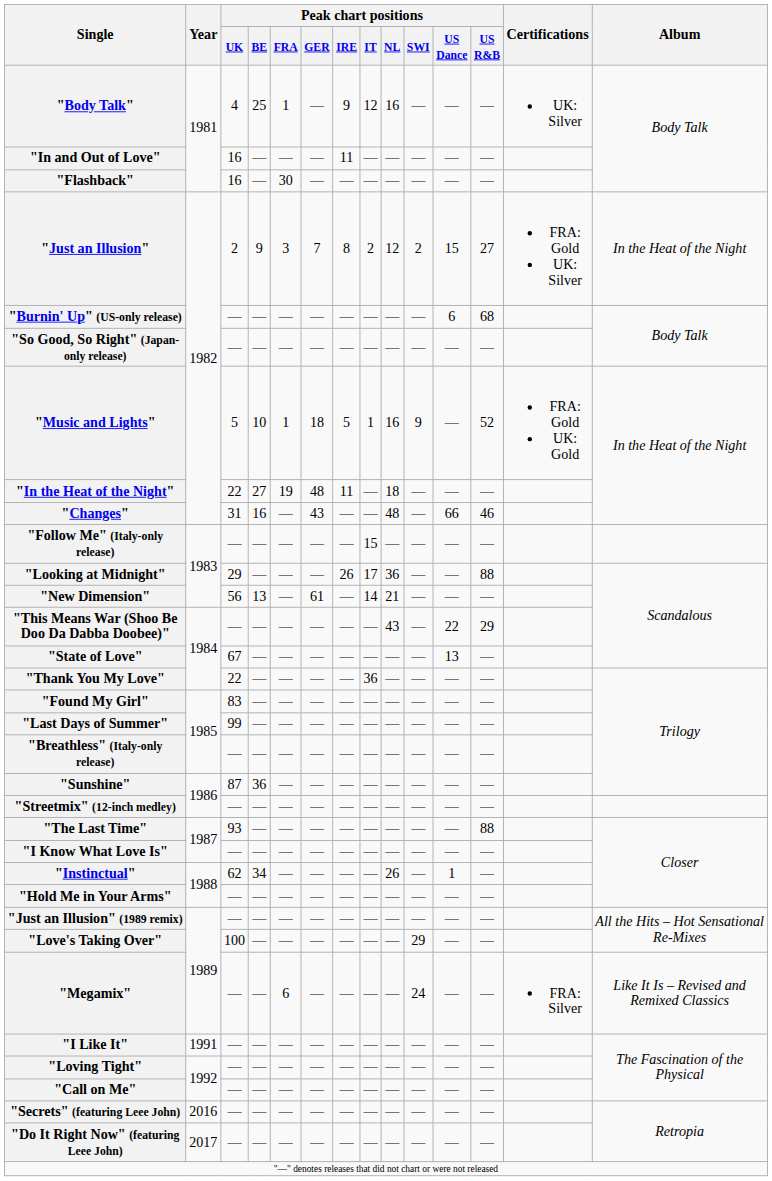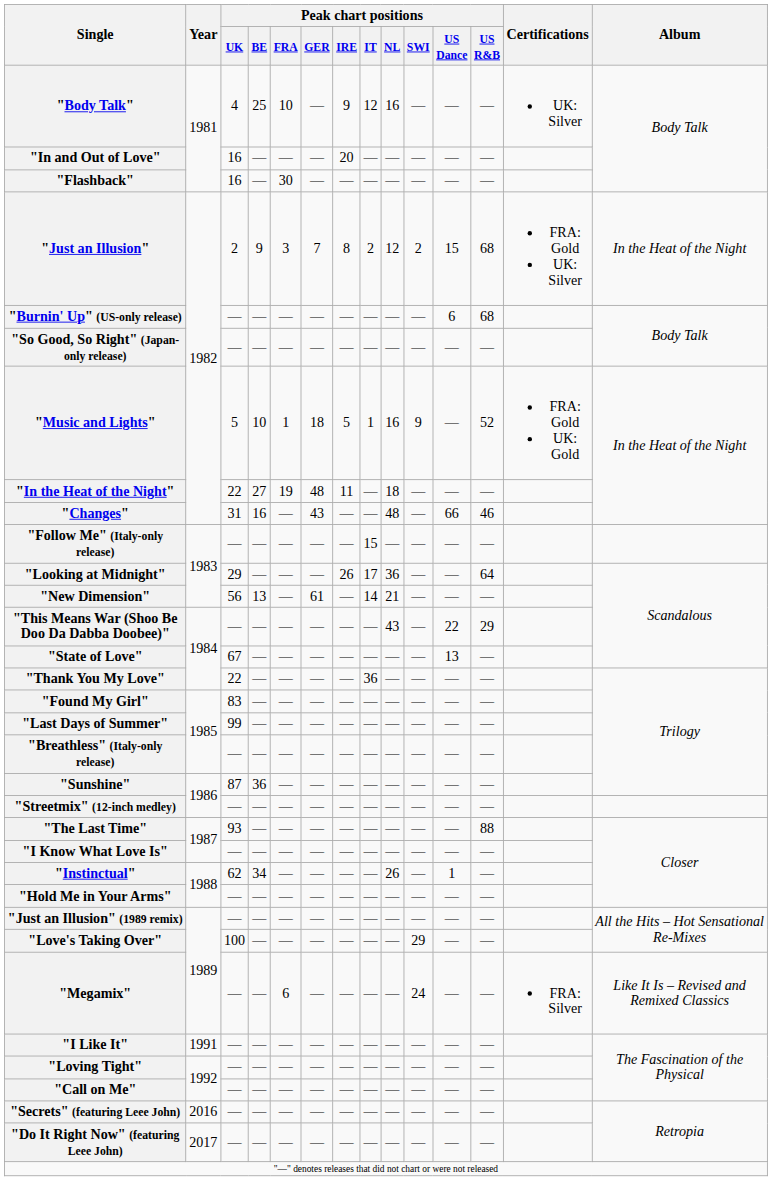"Body Talk" | Peak chart positions / FRA: 1 -> 10
"In and Out of Love" | Peak chart positions / IRE: 11 -> 20
"Just an Illusion" | Peak chart positions / US R&B: 27 -> 68
"Looking at Midnight" | Peak chart positions / US R&B: 88 -> 64
